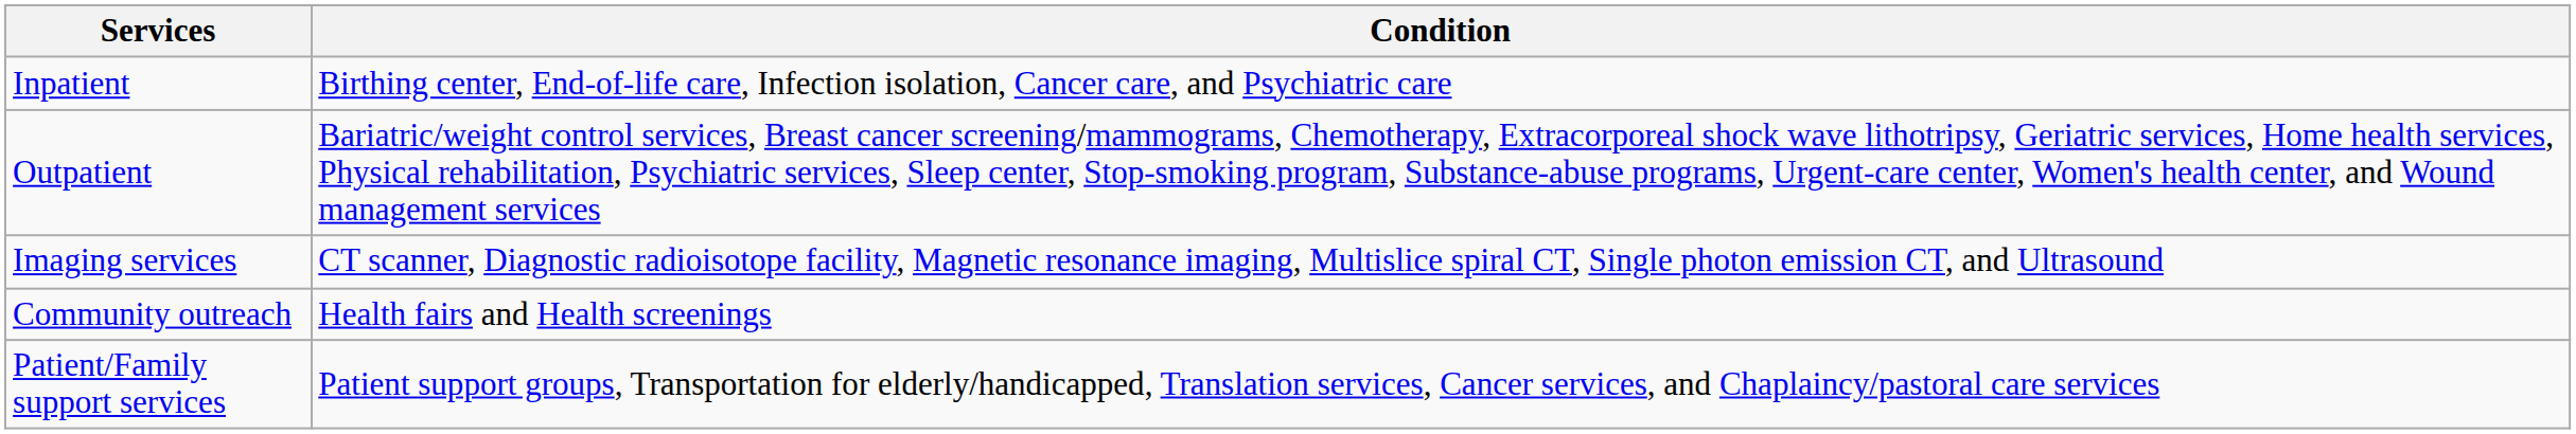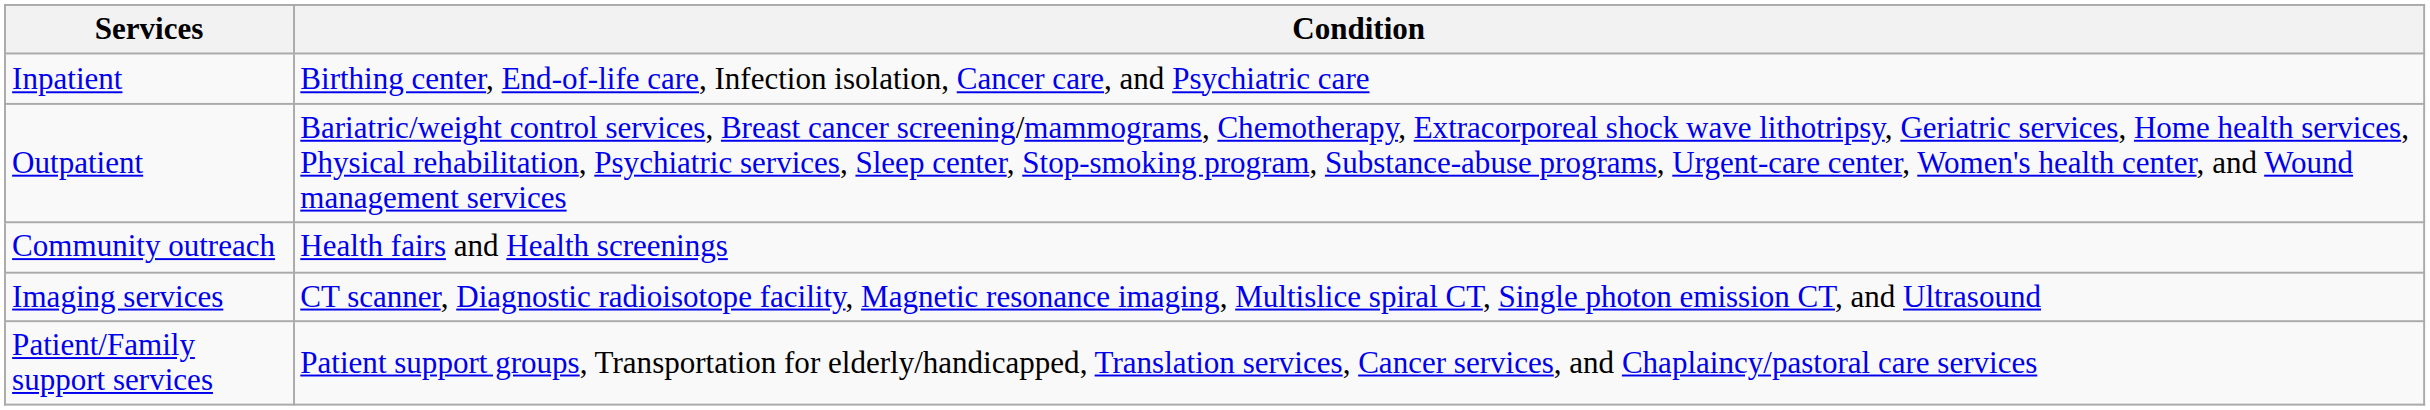rows swapped: Imaging services <-> Community outreach
